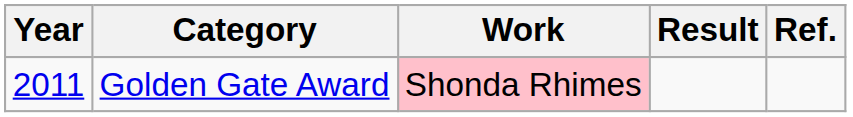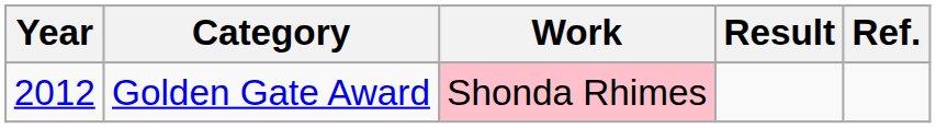Golden Gate Award | Year: 2011 -> 2012
